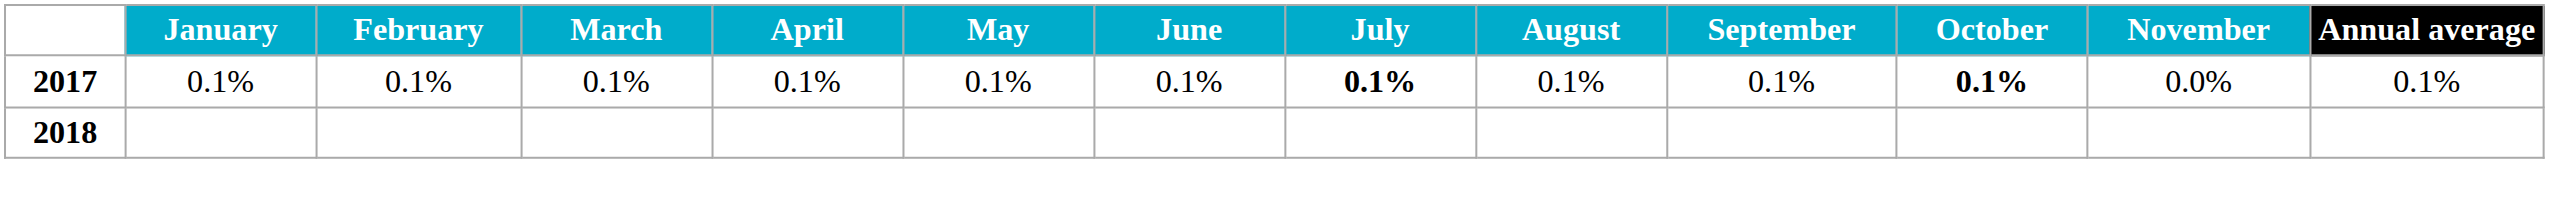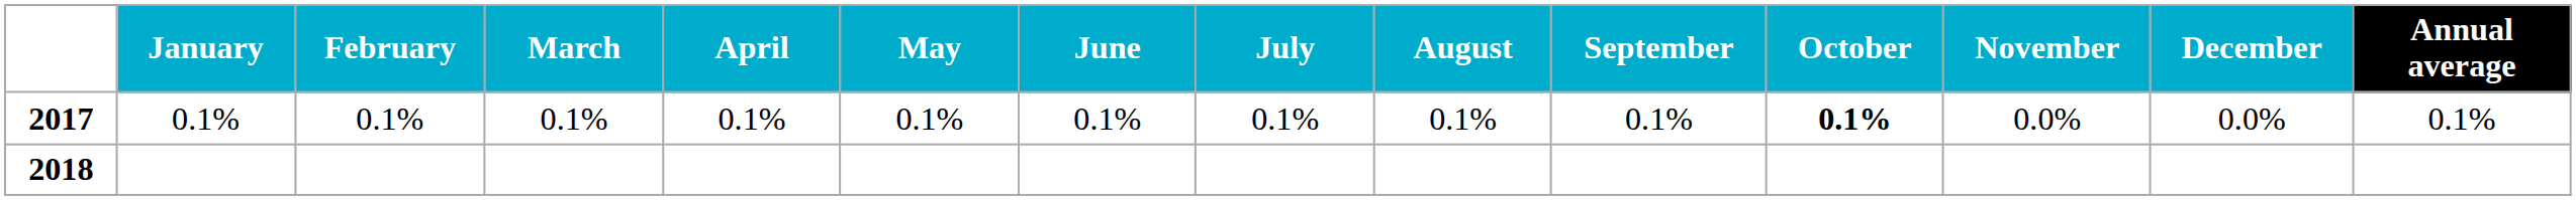+ column: December | 0.0%
2017 | July: bold -> normal
